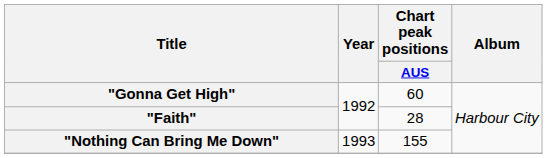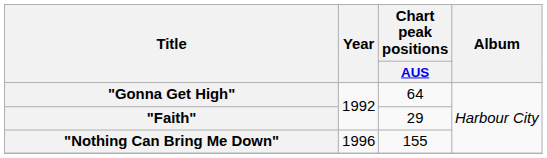"Gonna Get High" | Chart peak positions / AUS: 60 -> 64
"Faith" | Chart peak positions / AUS: 28 -> 29
"Nothing Can Bring Me Down" | Year: 1993 -> 1996
